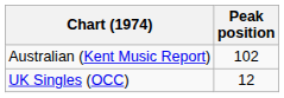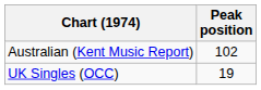UK Singles (OCC) | Peak position: 12 -> 19
